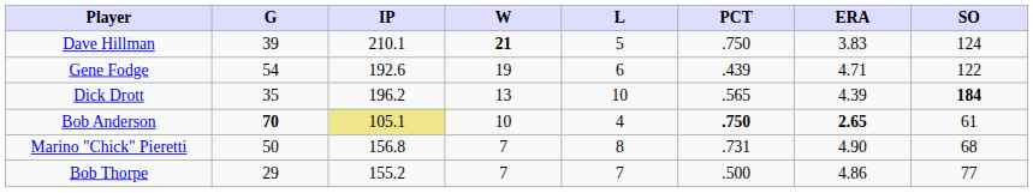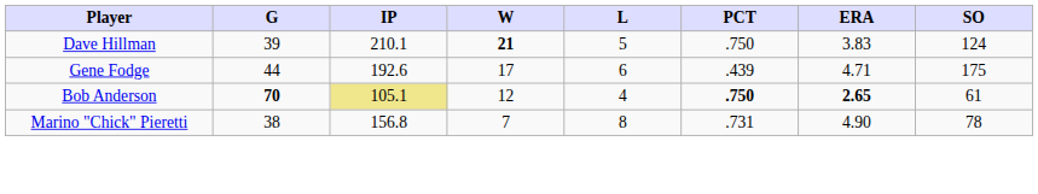Gene Fodge | G: 54 -> 44
Gene Fodge | W: 19 -> 17
Gene Fodge | SO: 122 -> 175
- row: Dick Drott | 35 | 196.2 | 13 | 10 | .565 | 4.39 | 184
Bob Anderson | W: 10 -> 12
Marino "Chick" Pieretti | G: 50 -> 38
Marino "Chick" Pieretti | SO: 68 -> 78
- row: Bob Thorpe | 29 | 155.2 | 7 | 7 | .500 | 4.86 | 77
